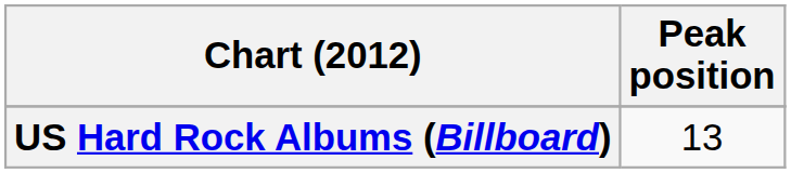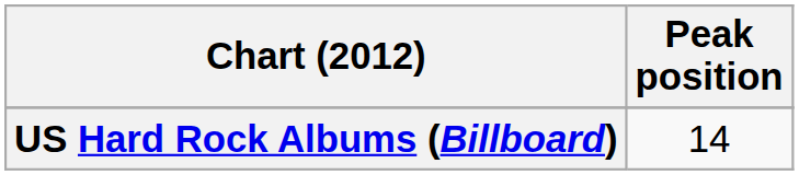US Hard Rock Albums (Billboard) | Peak position: 13 -> 14
